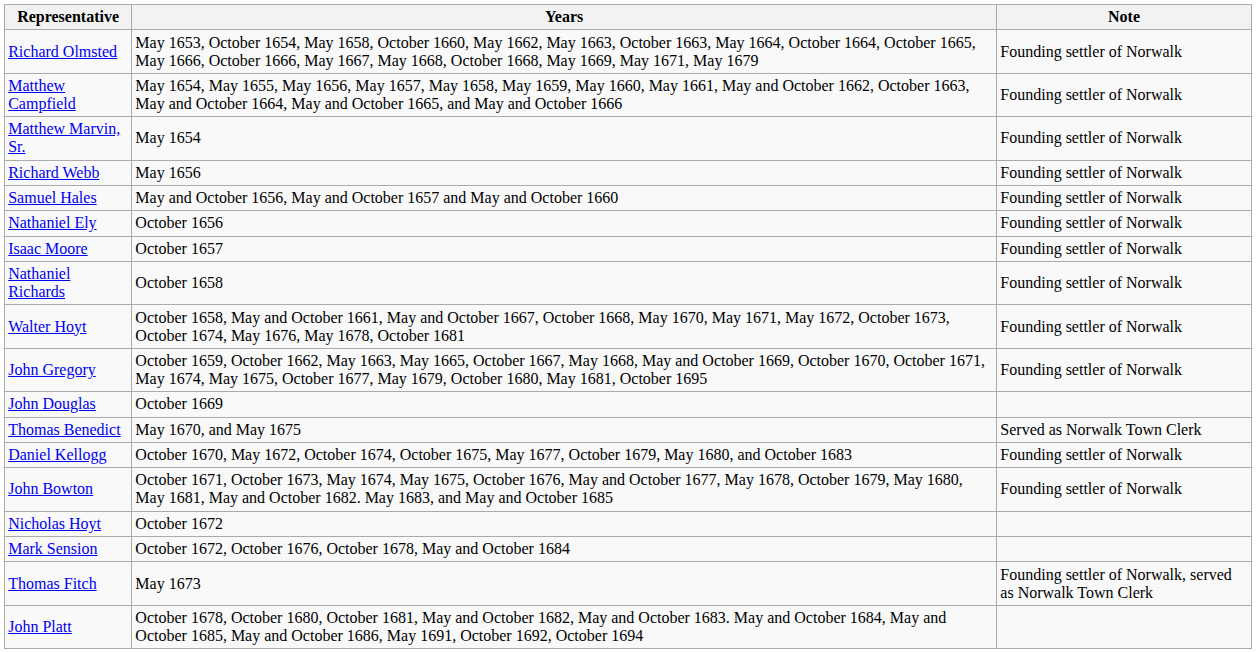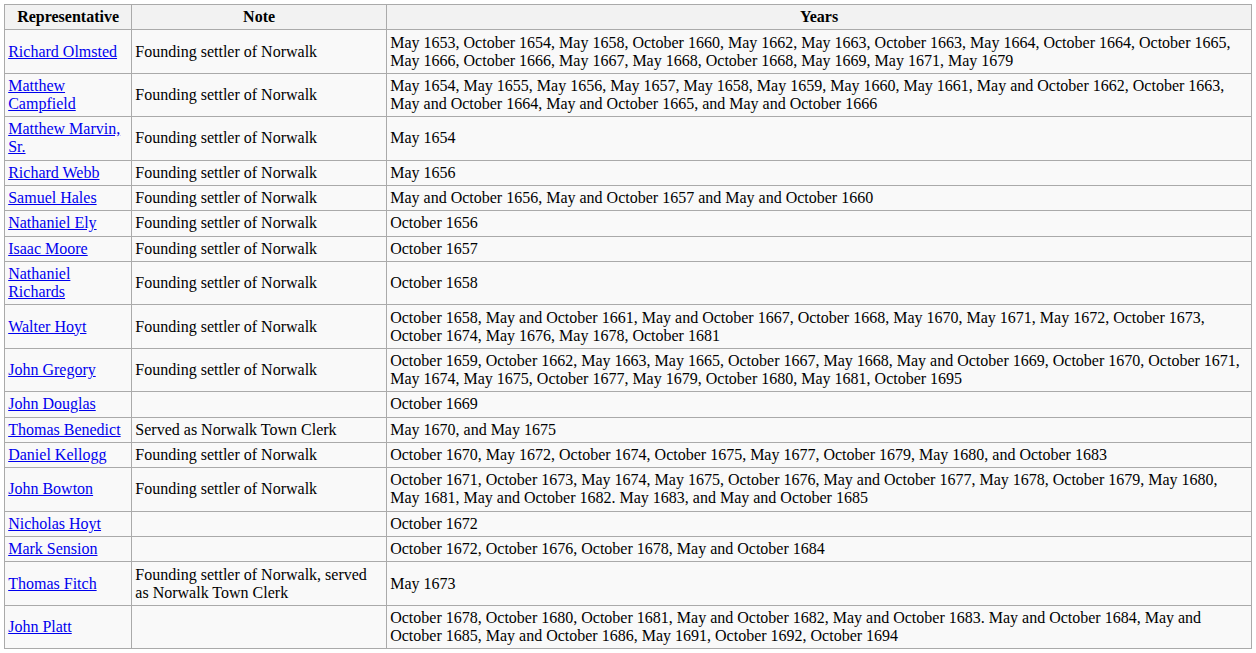columns swapped: Years <-> Note
